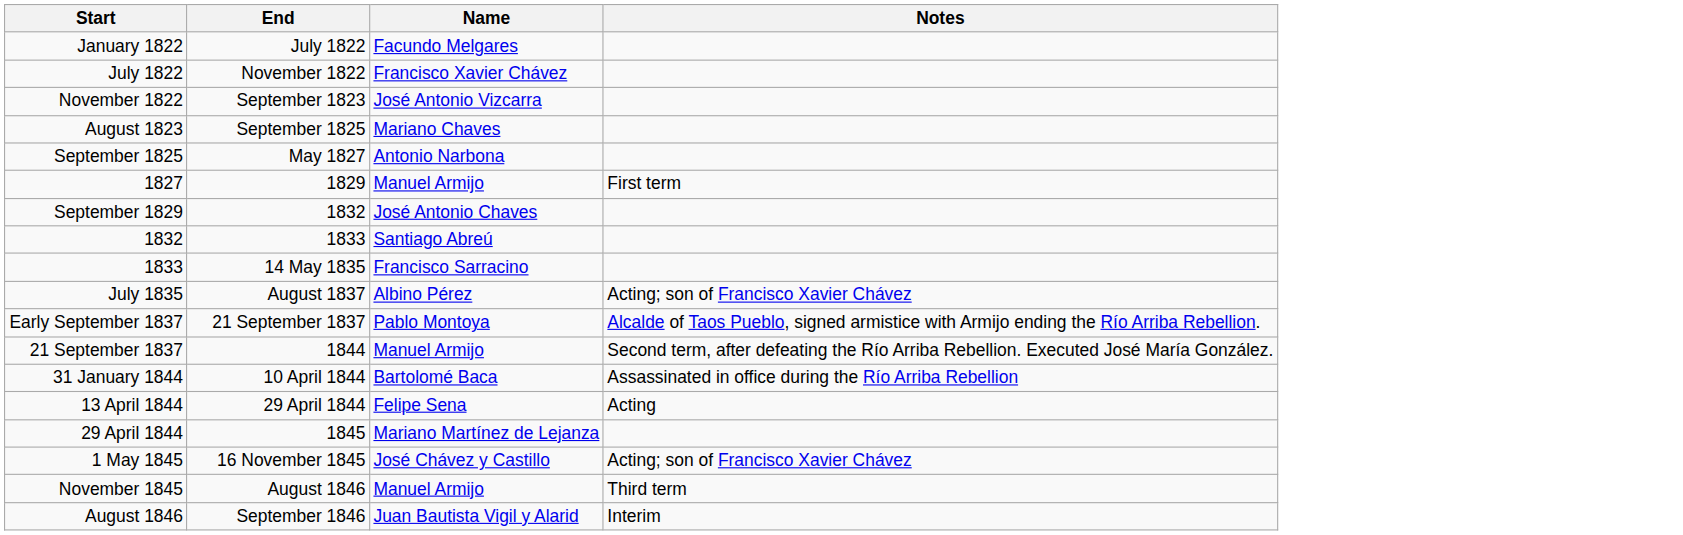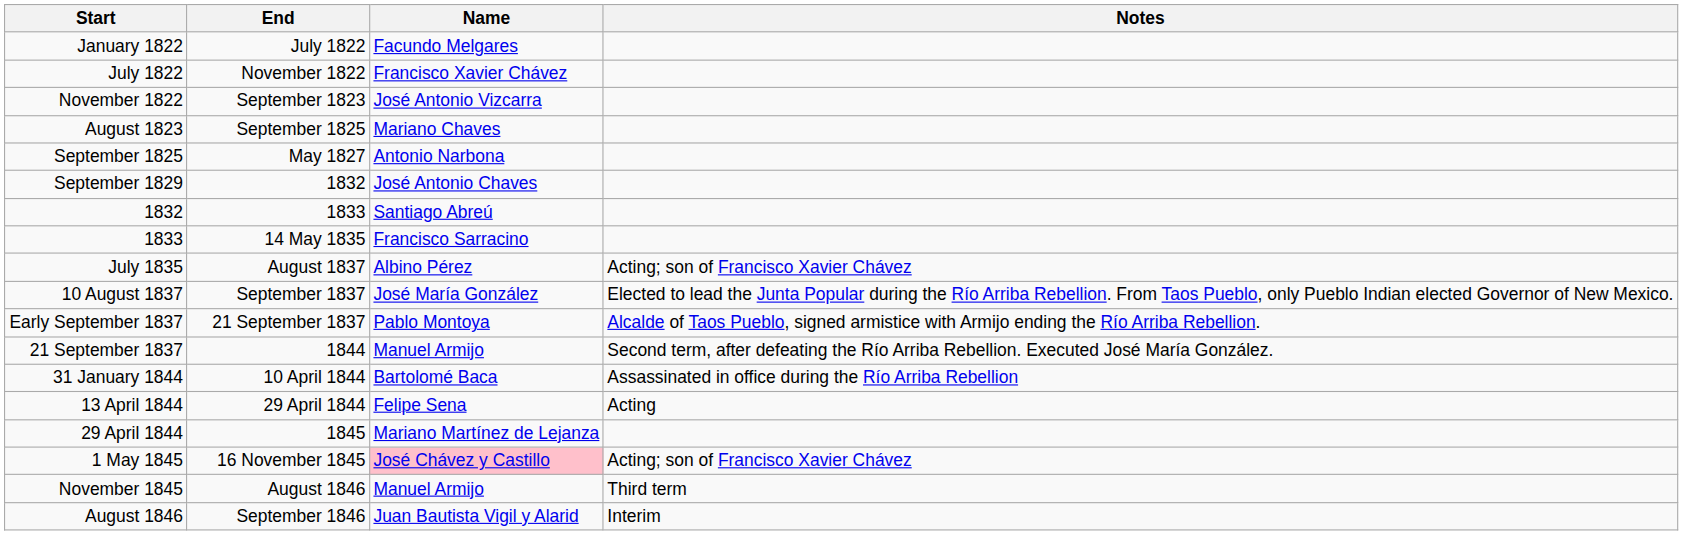- row: 1827 | 1829 | Manuel Armijo | First term
+ row: 10 August 1837 | September 1837 | José María González | Elected to lead the Junta Popular during the Río Arriba Rebellion. From Taos Pueblo, only Pueblo Indian elected Governor of New Mexico.
1 May 1845 | Name: no background -> pink background
